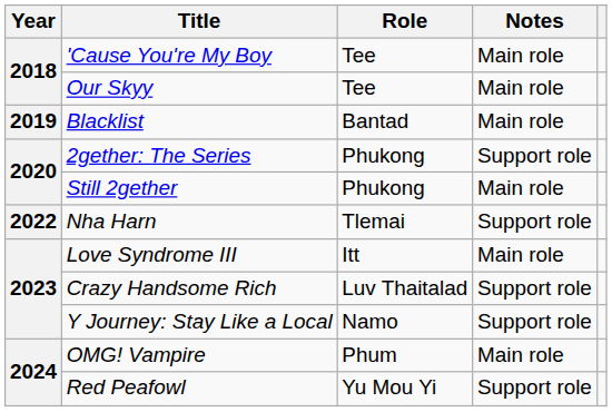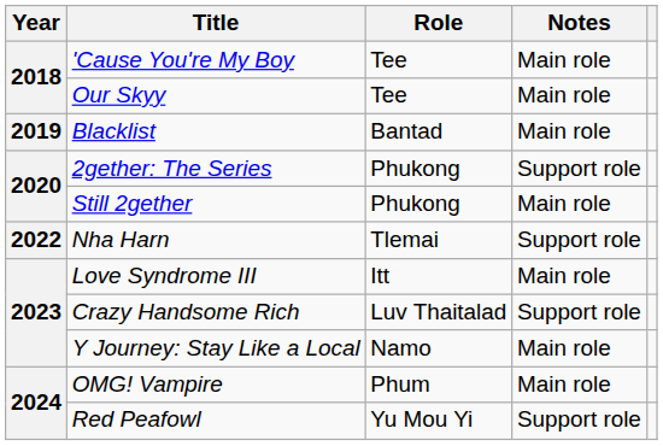Y Journey: Stay Like a Local | Notes: Support role -> Main role
